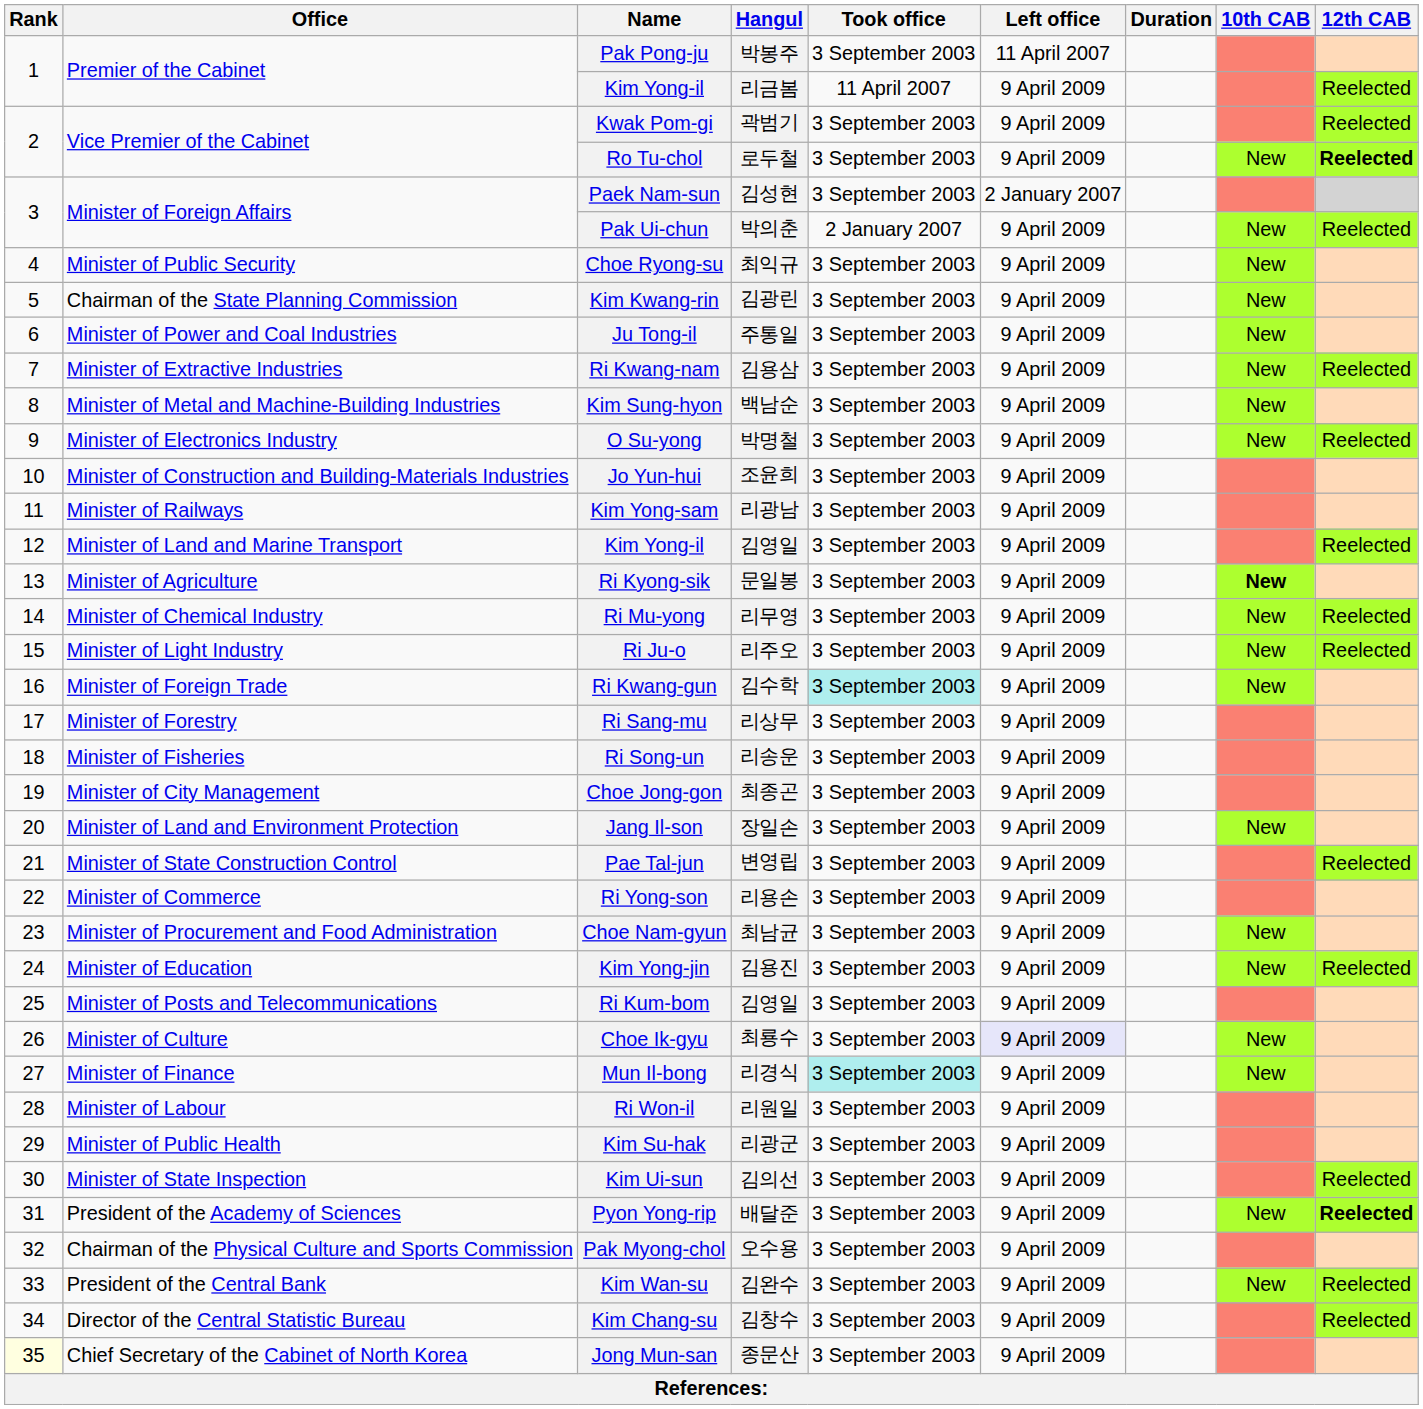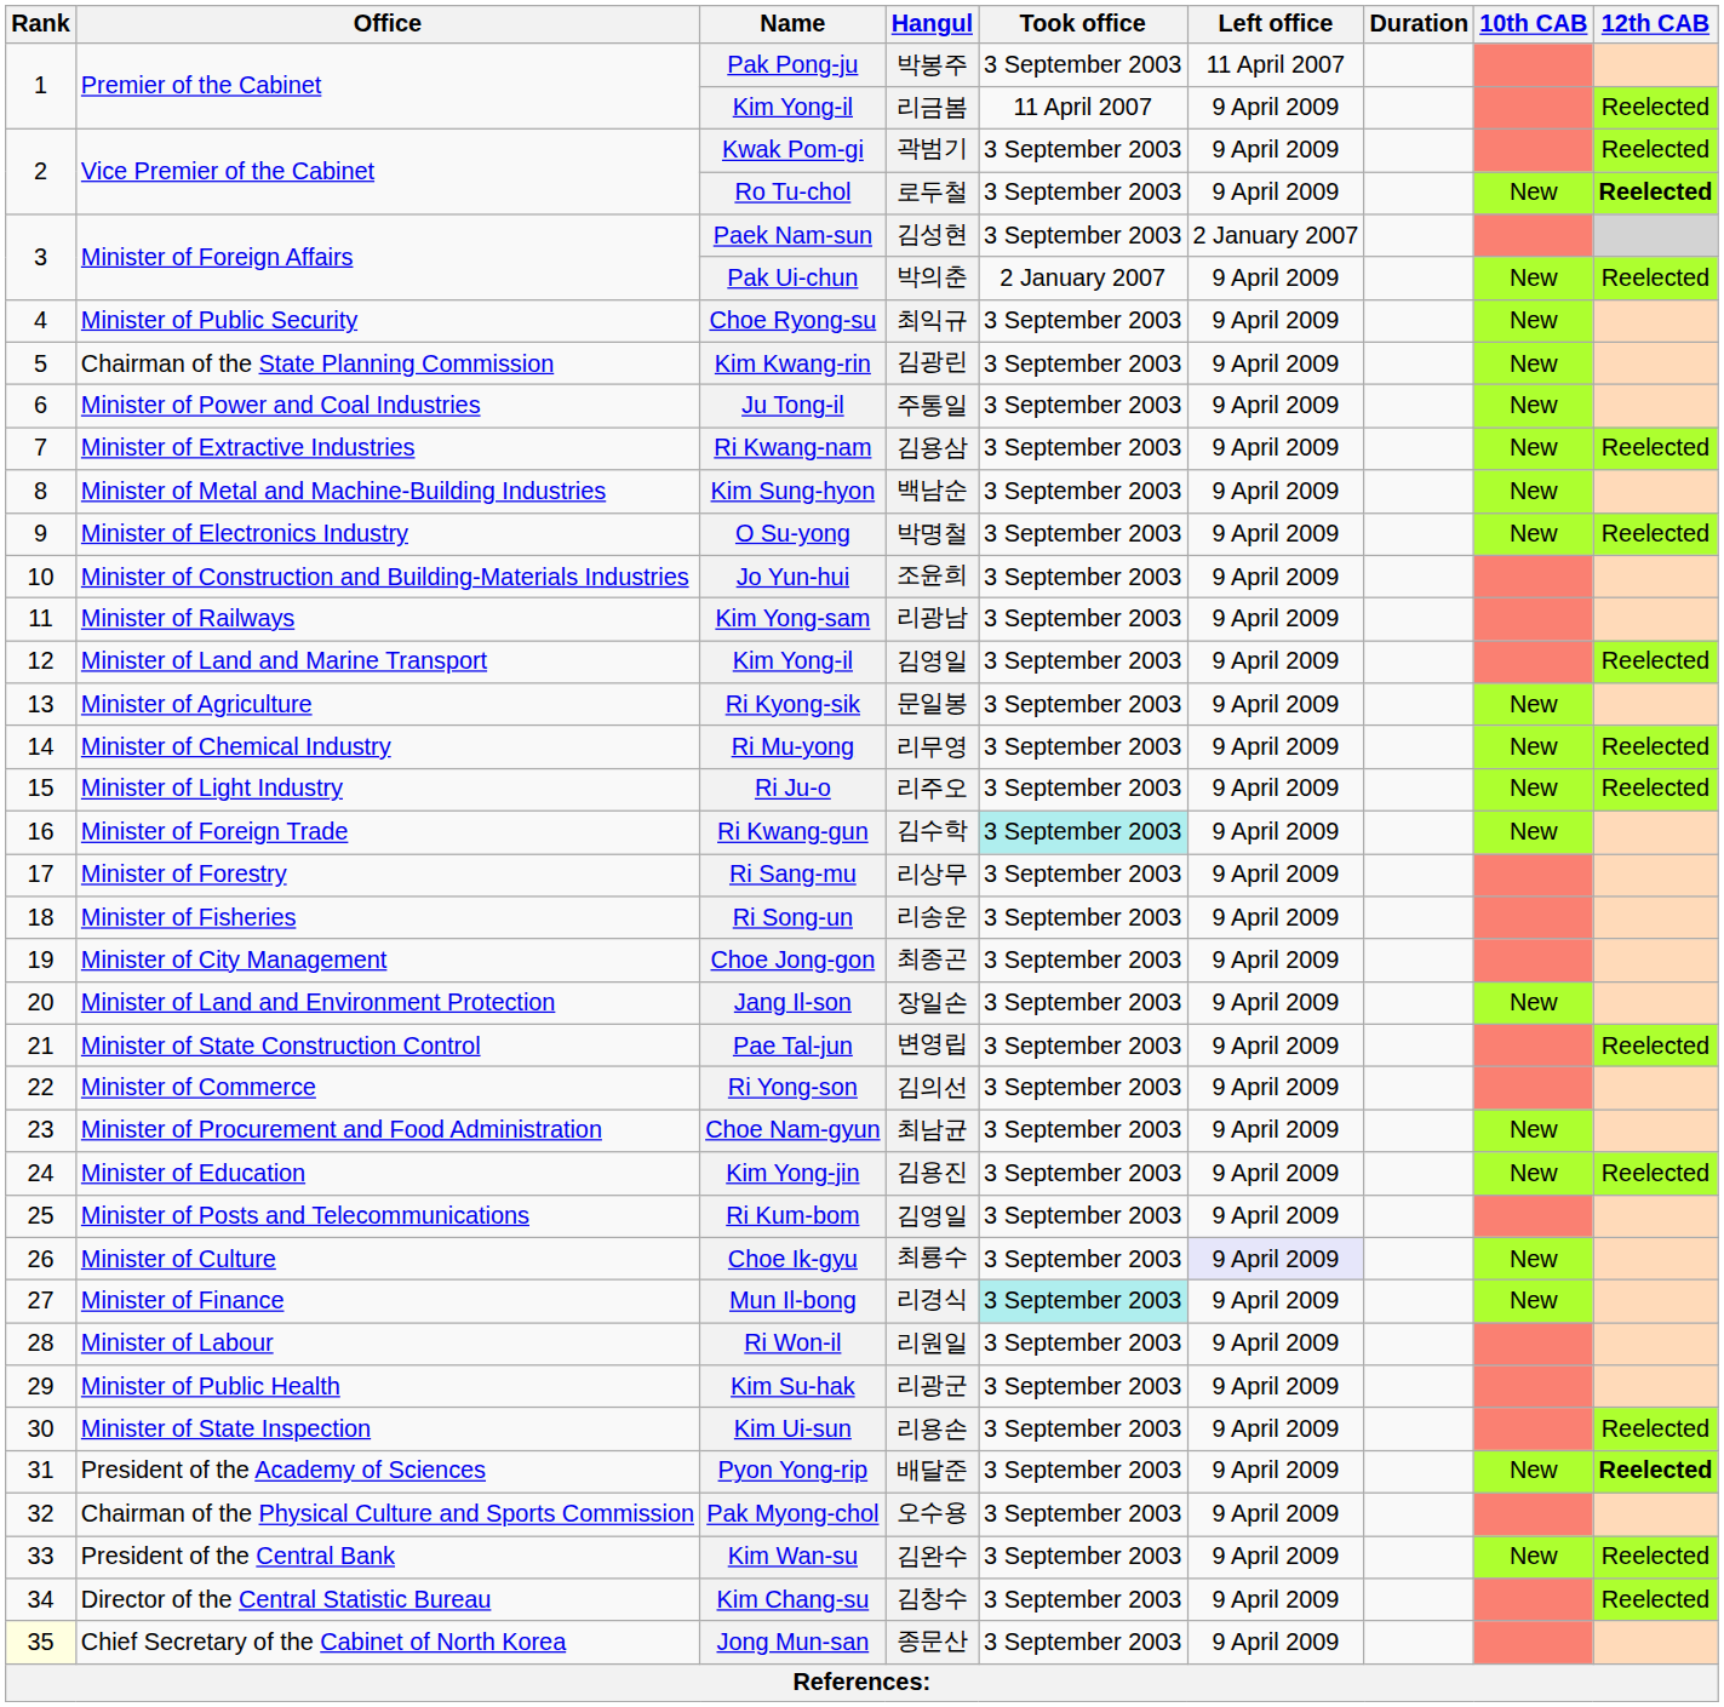Ri Kyong-sik | 10th CAB: bold -> normal
Ri Yong-son | Hangul: 리용손 -> 김의선
Kim Ui-sun | Hangul: 김의선 -> 리용손
